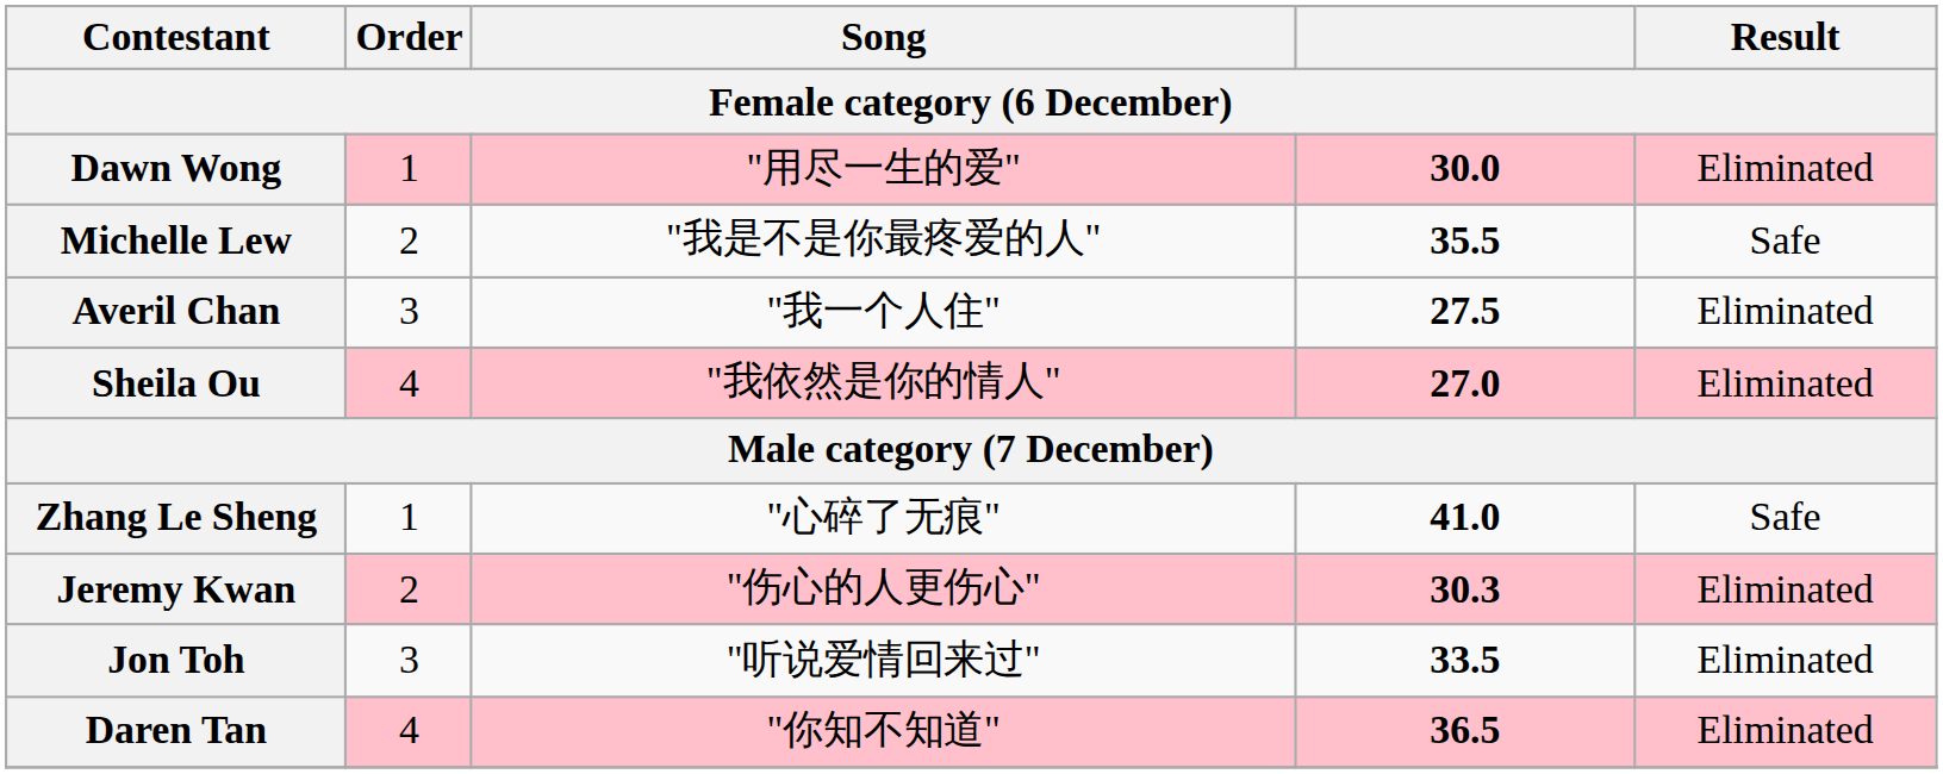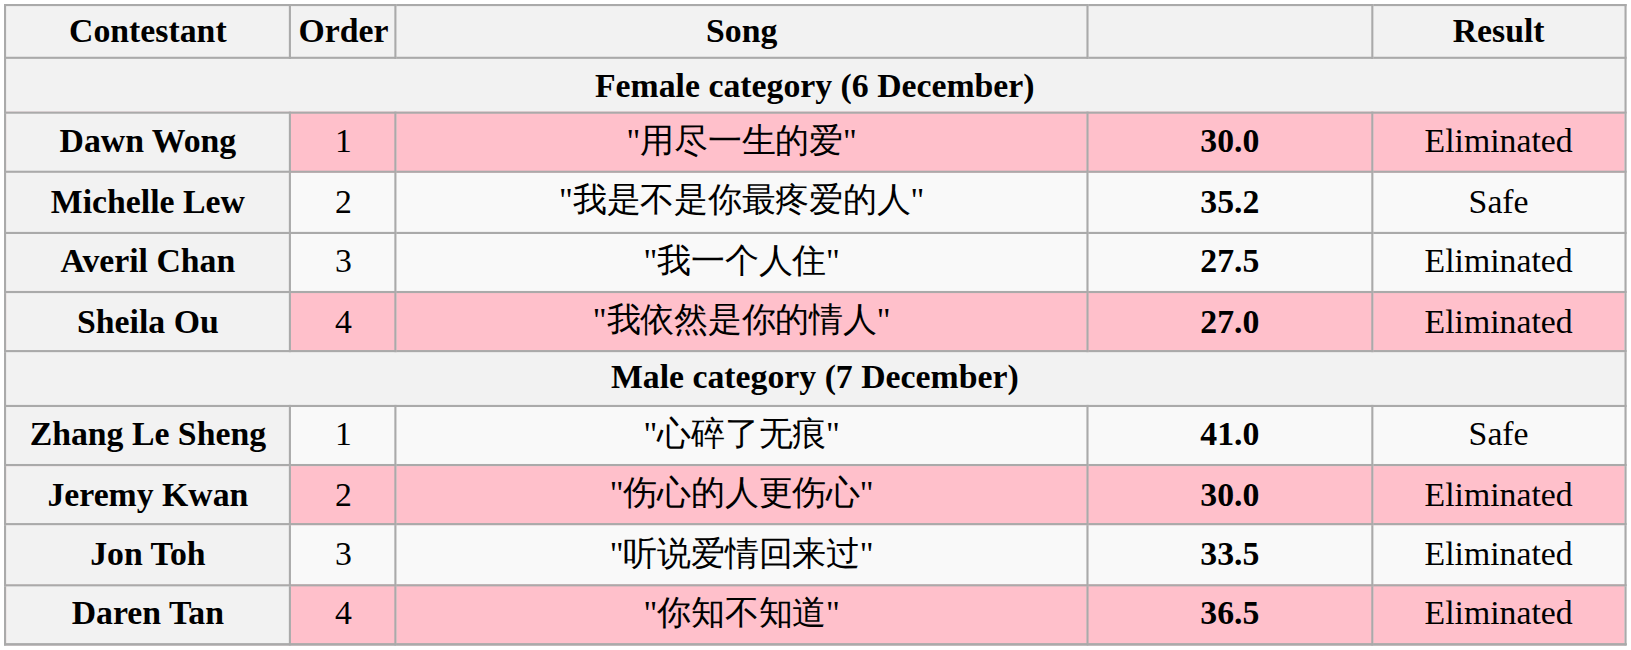Michelle Lew | column 4: 35.5 -> 35.2
Jeremy Kwan | column 4: 30.3 -> 30.0
